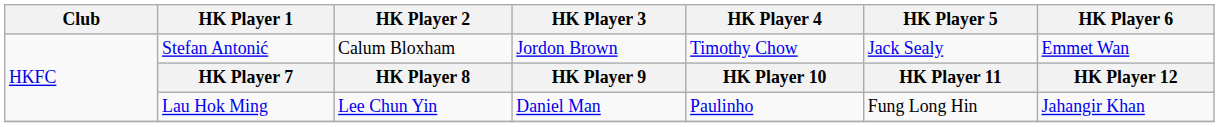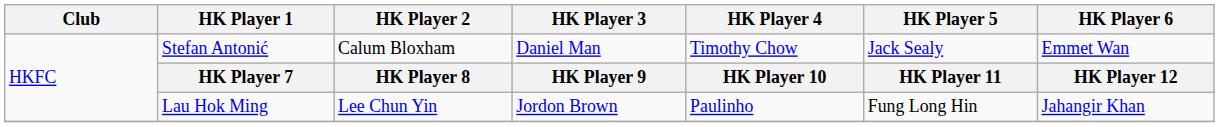Stefan Antonić | HK Player 3: Jordon Brown -> Daniel Man
Lau Hok Ming | HK Player 3: Daniel Man -> Jordon Brown
